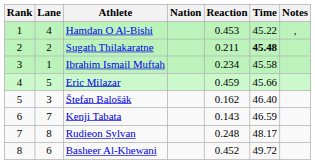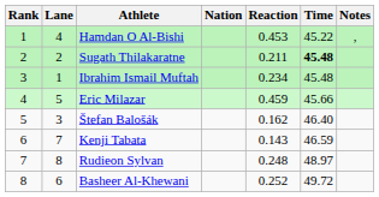Ibrahim Ismail Muftah | Time: 45.58 -> 45.48
Rudieon Sylvan | Time: 48.17 -> 48.97
Basheer Al-Khewani | Reaction: 0.452 -> 0.252
